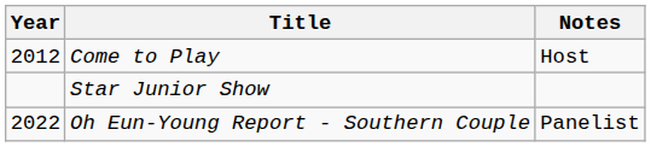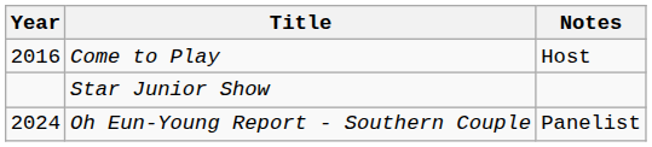Come to Play | Year: 2012 -> 2016
Oh Eun-Young Report - Southern Couple | Year: 2022 -> 2024
